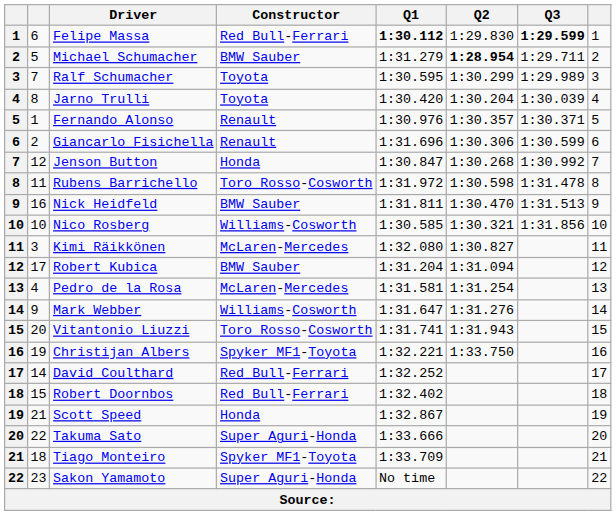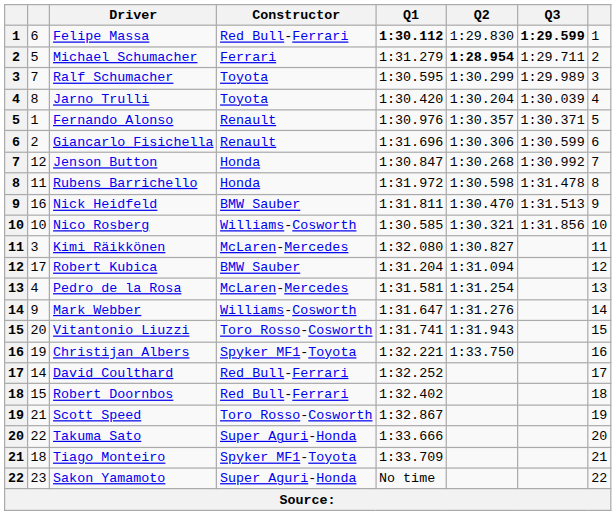Michael Schumacher | Constructor: BMW Sauber -> Ferrari
Rubens Barrichello | Constructor: Toro Rosso-Cosworth -> Honda
Scott Speed | Constructor: Honda -> Toro Rosso-Cosworth
